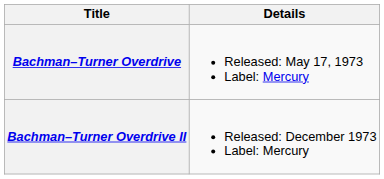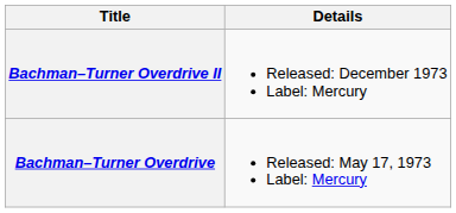rows swapped: Bachman–Turner Overdrive <-> Bachman–Turner Overdrive II
